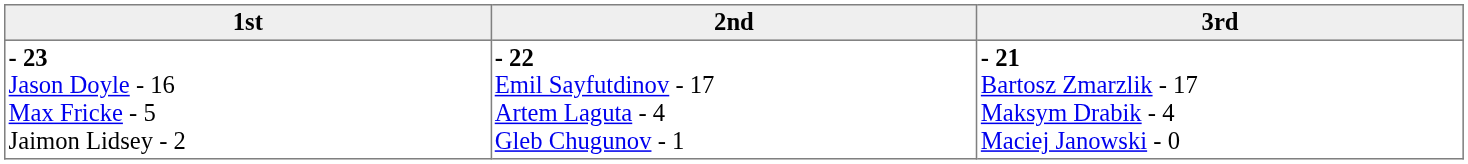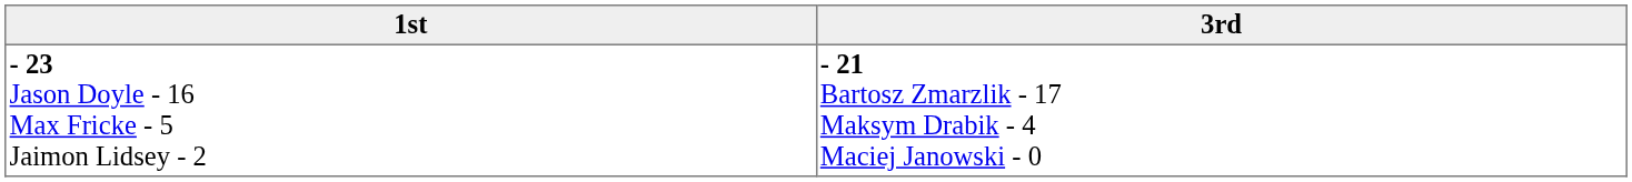- column: 2nd | - 22 Emil Sayfutdinov - 17 Artem Laguta - 4 Gleb Chugunov - 1
